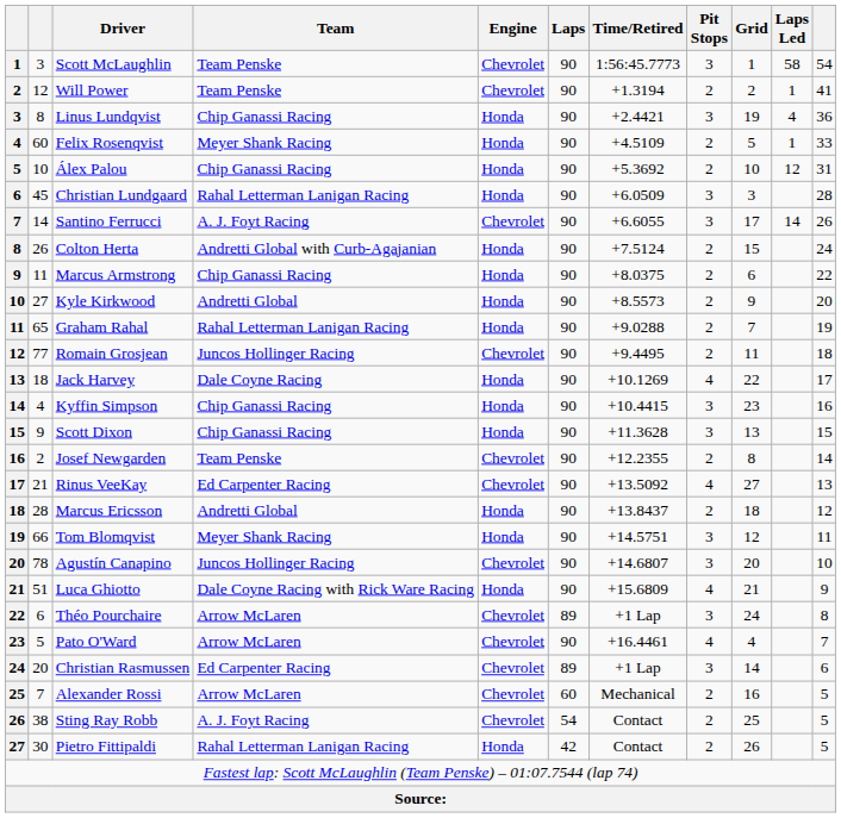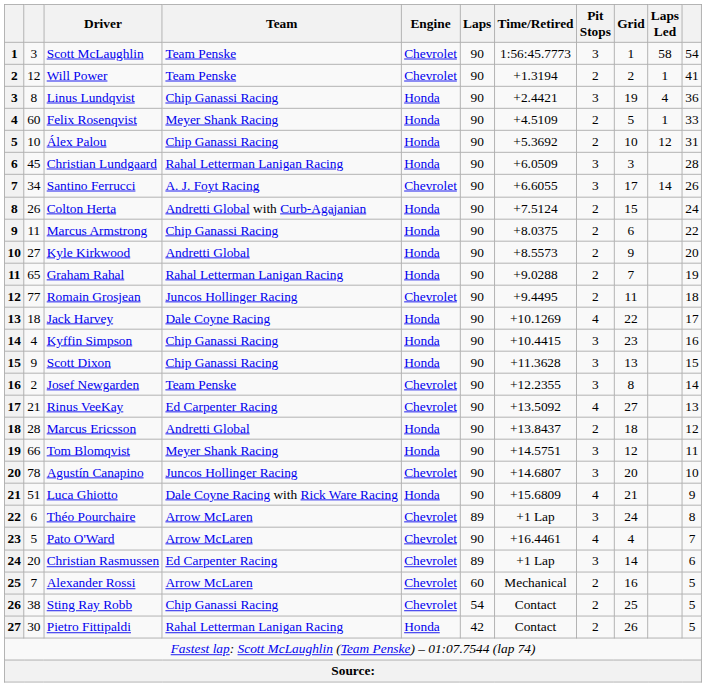Santino Ferrucci | column 2: 14 -> 34
Josef Newgarden | Pit Stops: 2 -> 3
Sting Ray Robb | Team: A. J. Foyt Racing -> Chip Ganassi Racing
